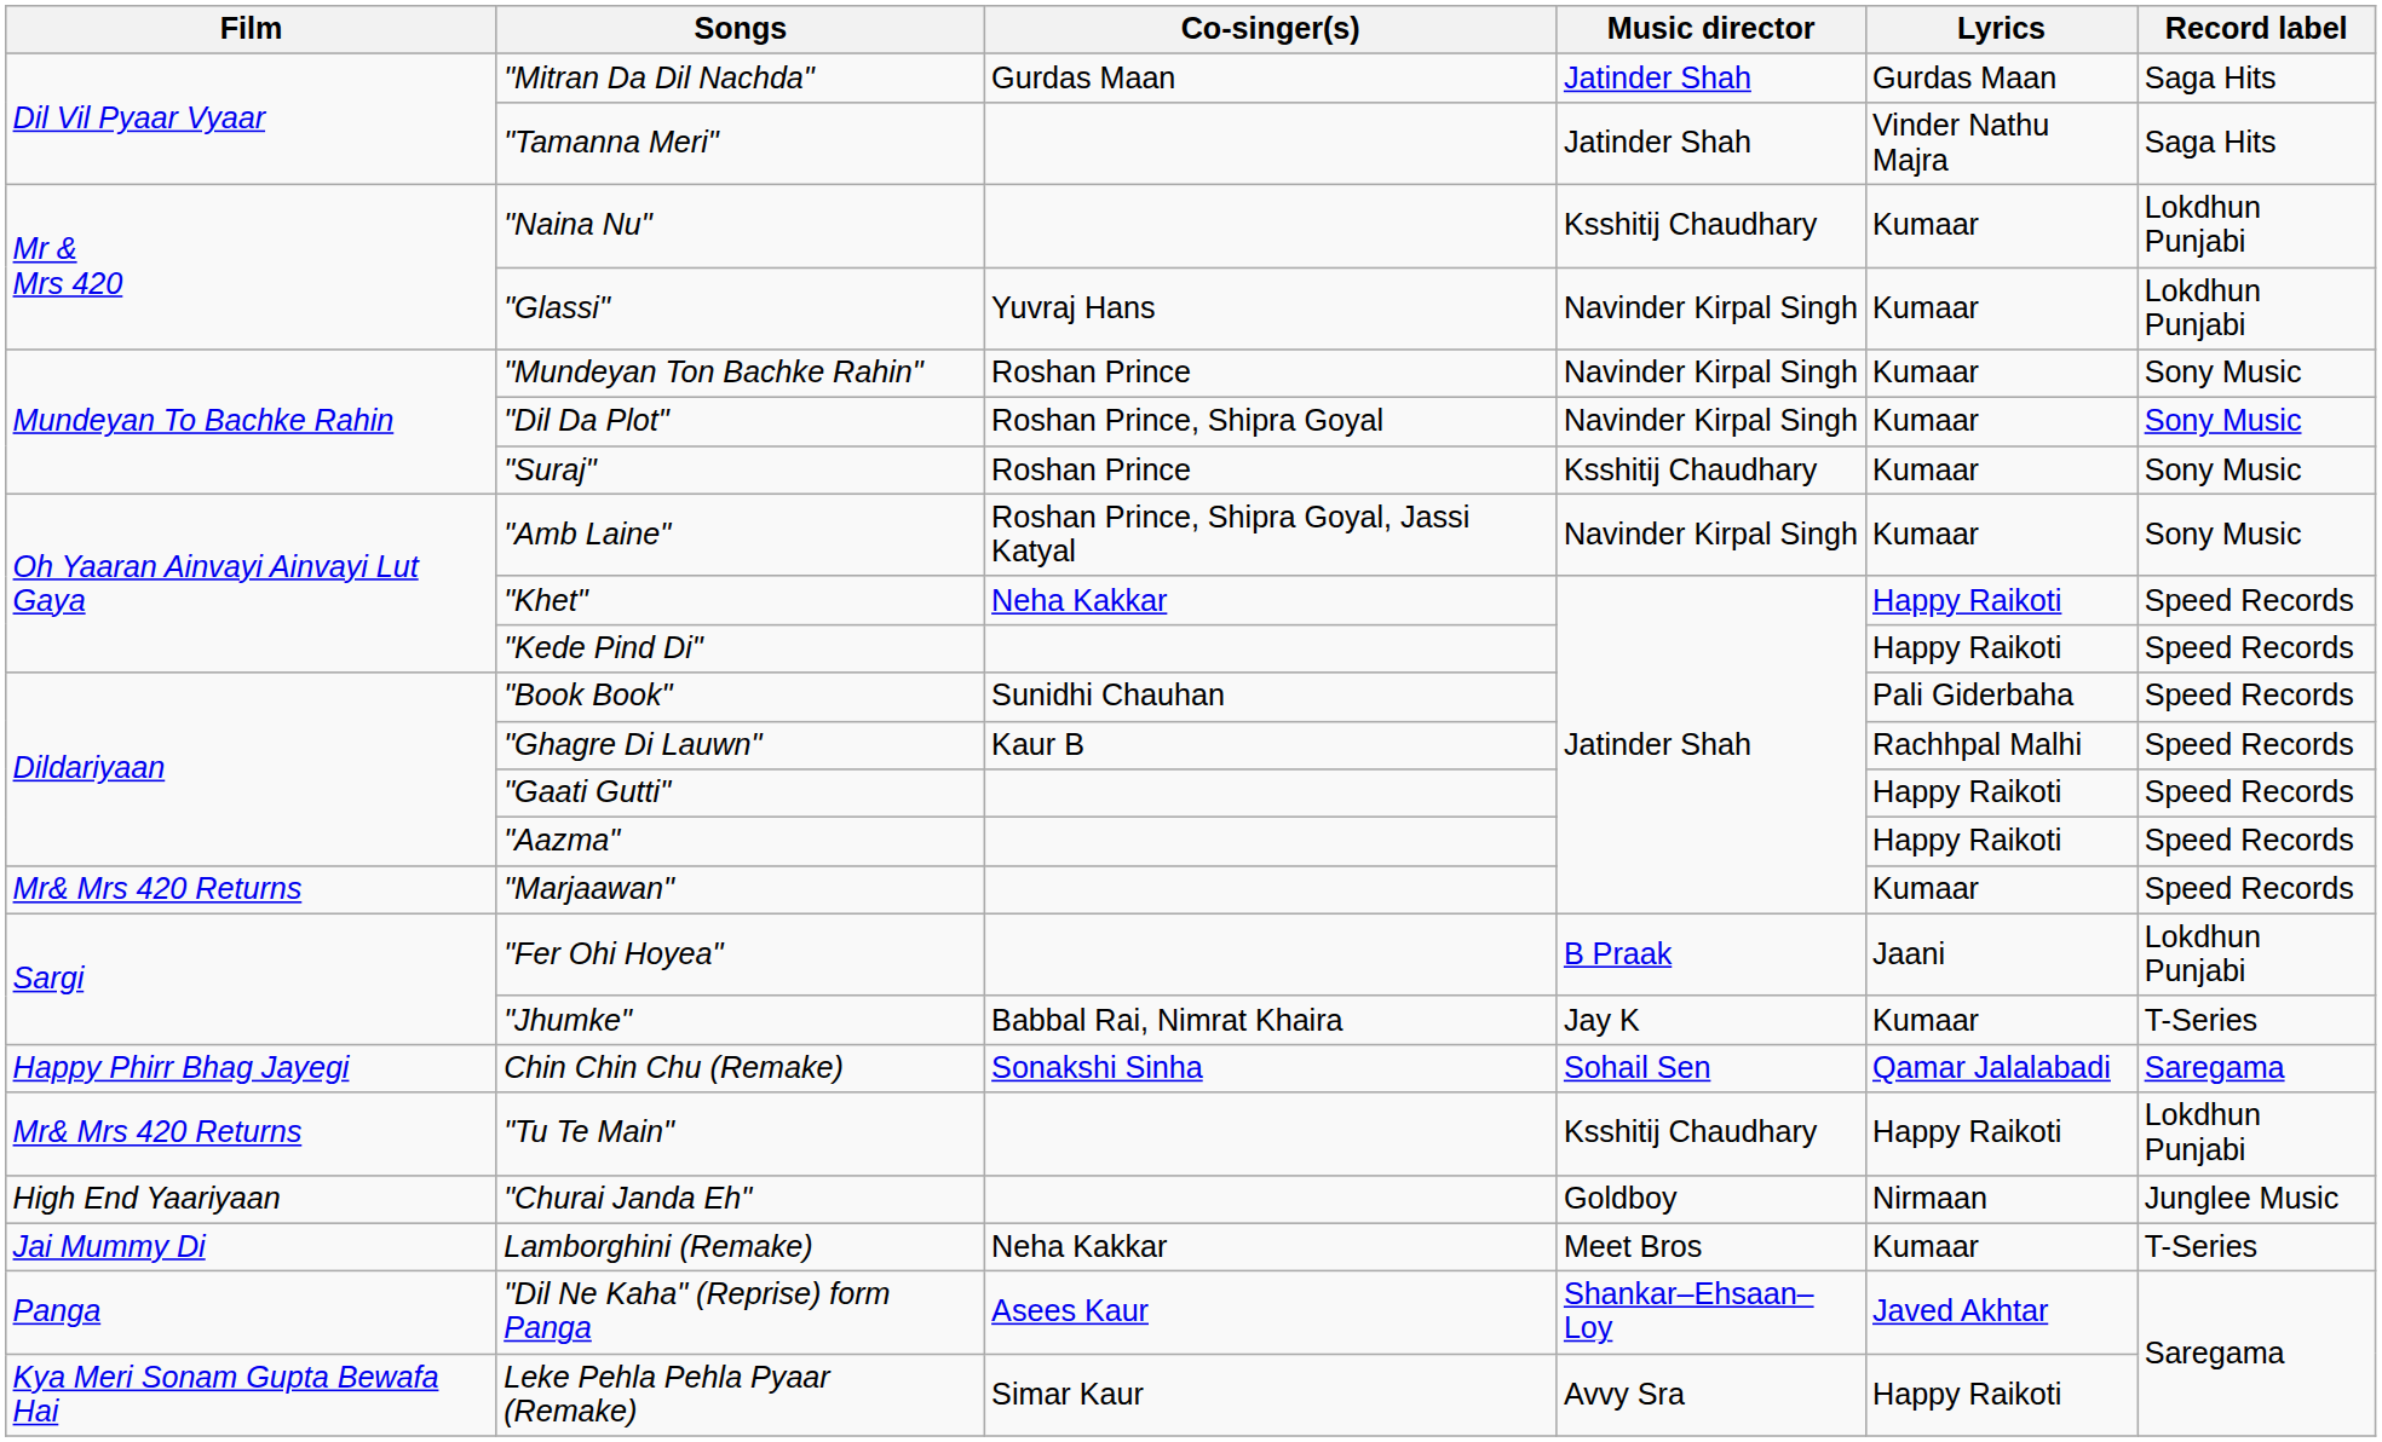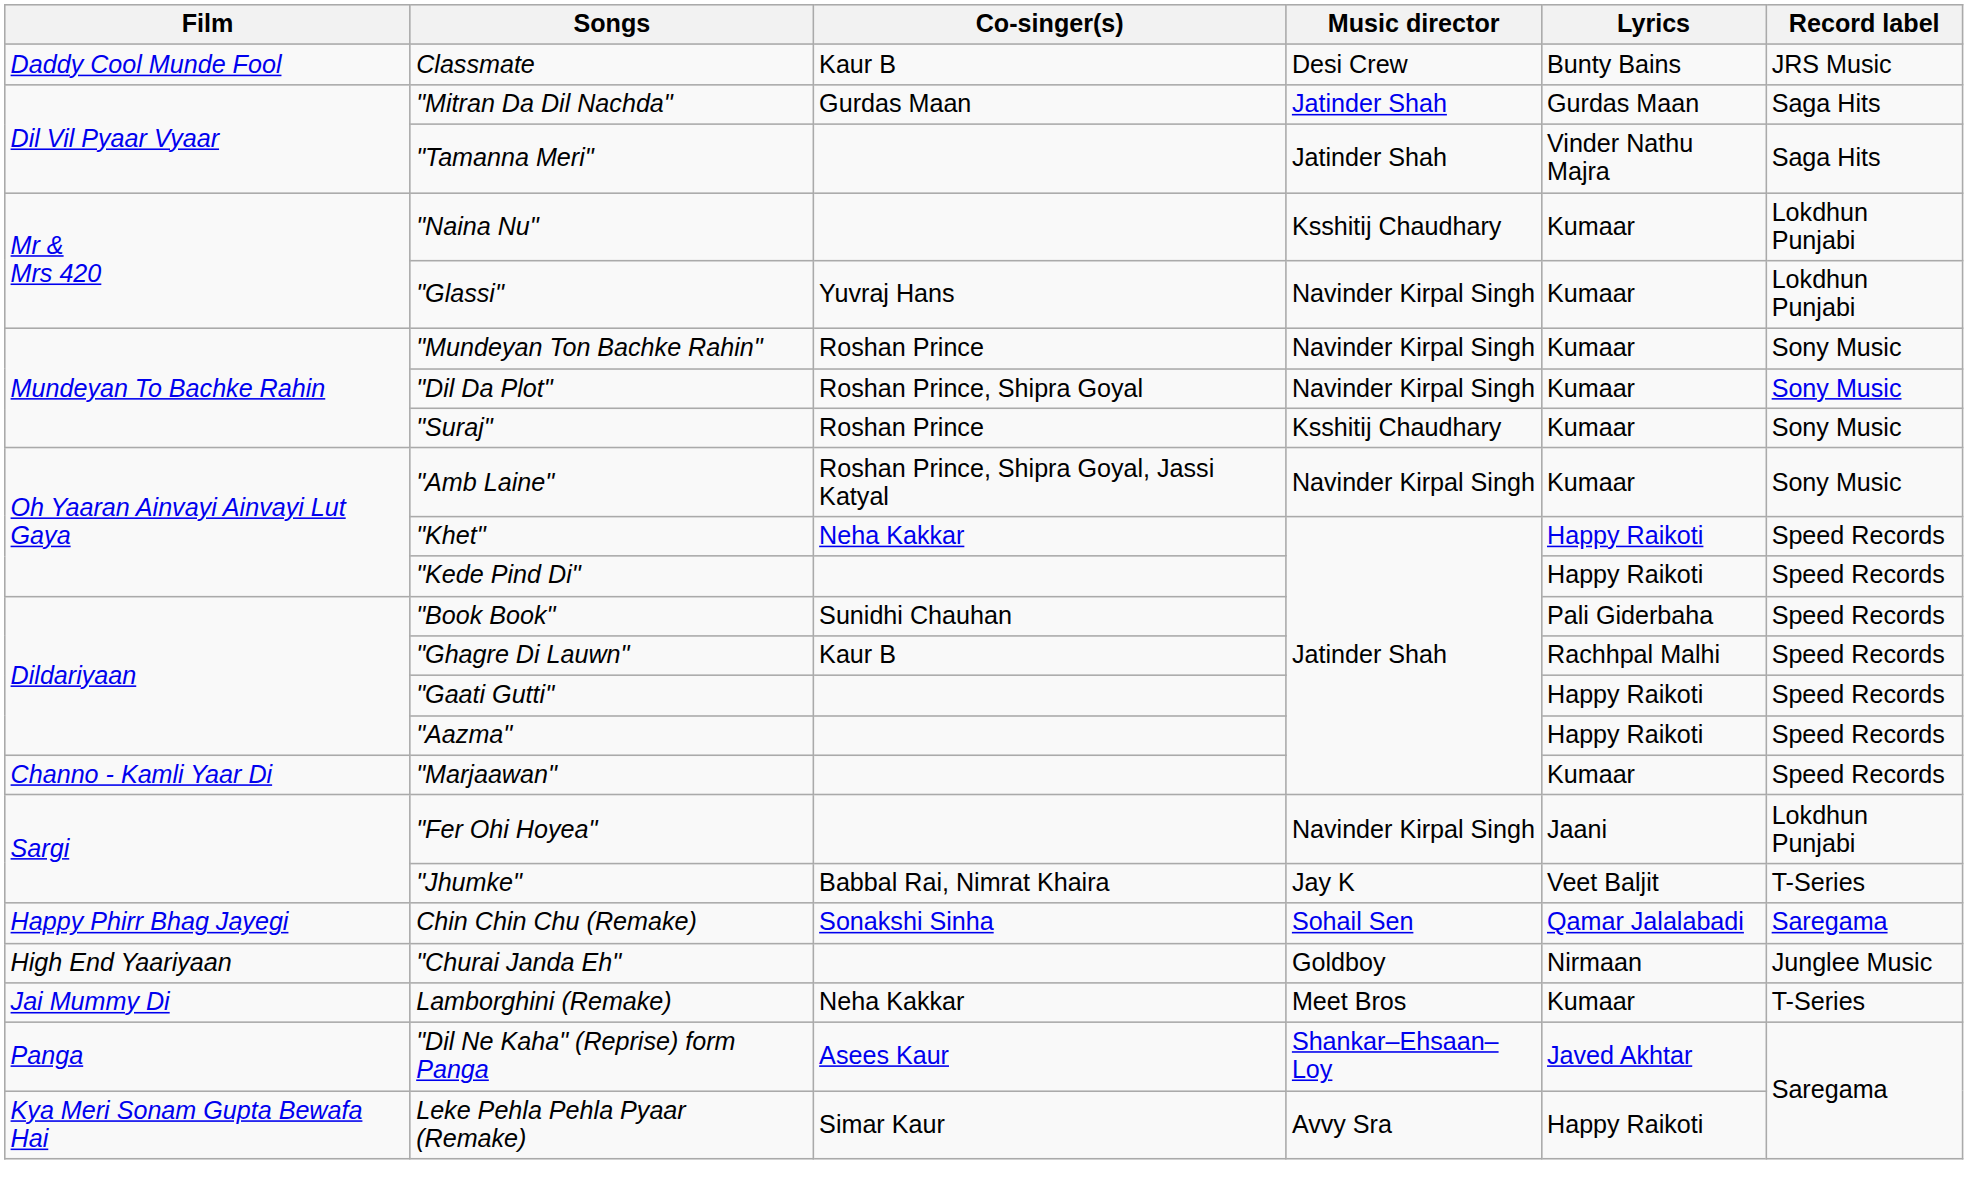+ row: Daddy Cool Munde Fool | Classmate | Kaur B | Desi Crew | Bunty Bains | JRS Music
"Marjaawan" | Film: Mr& Mrs 420 Returns -> Channo - Kamli Yaar Di
"Fer Ohi Hoyea" | Music director: B Praak -> Navinder Kirpal Singh
"Jhumke" | Lyrics: Kumaar -> Veet Baljit
- row: Mr& Mrs 420 Returns | "Tu Te Main" | Ksshitij Chaudhary | Happy Raikoti | Lokdhun Punjabi
